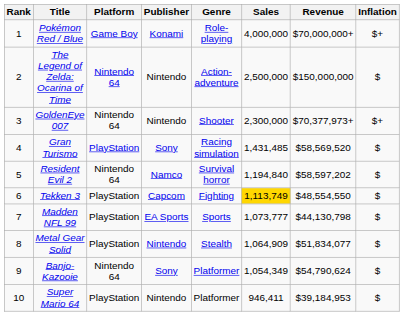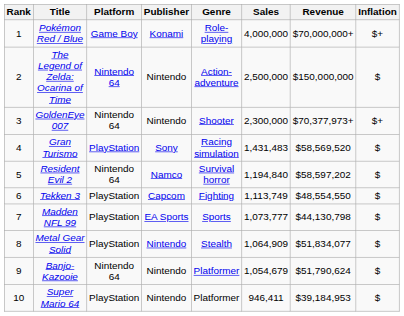Gran Turismo | Sales: 1,431,485 -> 1,431,483
Tekken 3 | Sales: gold background -> no background
Banjo-Kazooie | Publisher: Sony -> Nintendo
Banjo-Kazooie | Sales: 1,054,349 -> 1,054,679
Banjo-Kazooie | Revenue: $54,790,624 -> $51,790,624
